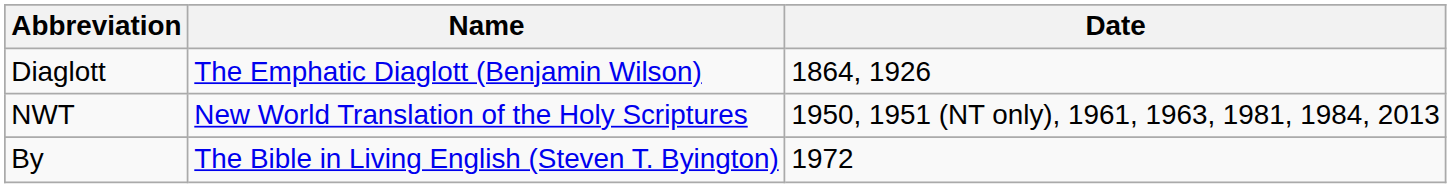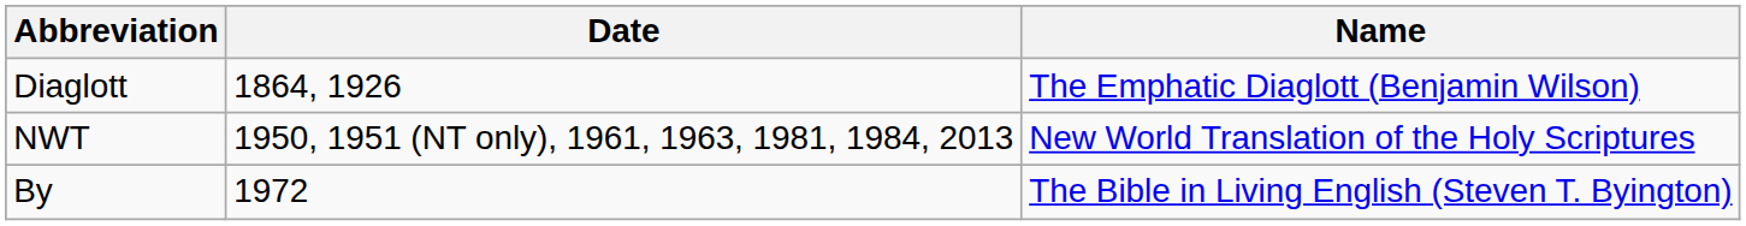columns swapped: Name <-> Date
